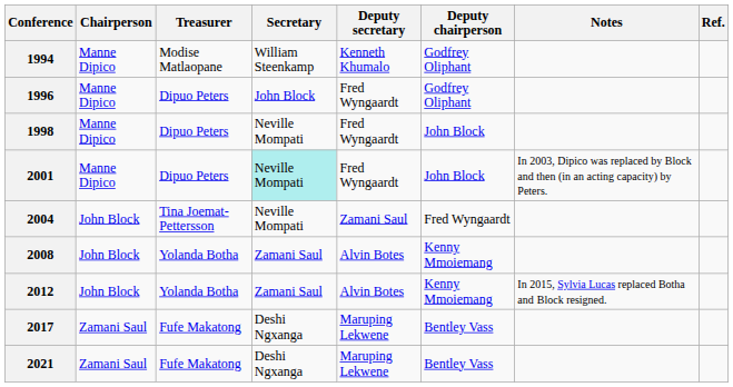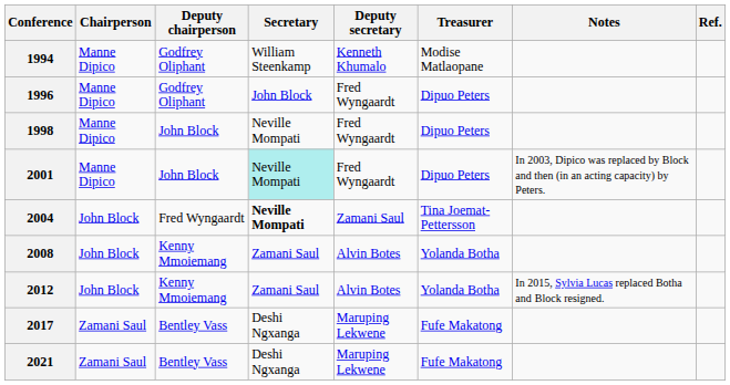columns swapped: Deputy chairperson <-> Treasurer
2004 | Secretary: normal -> bold
